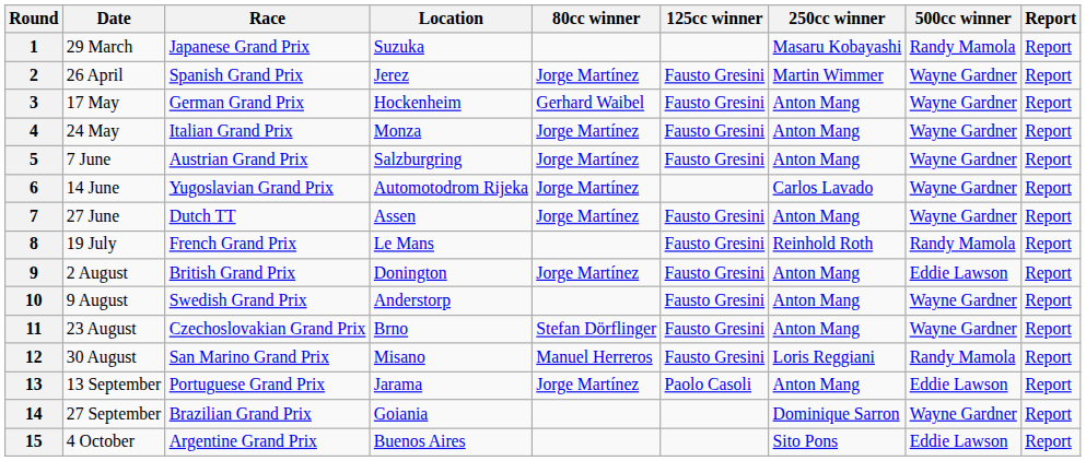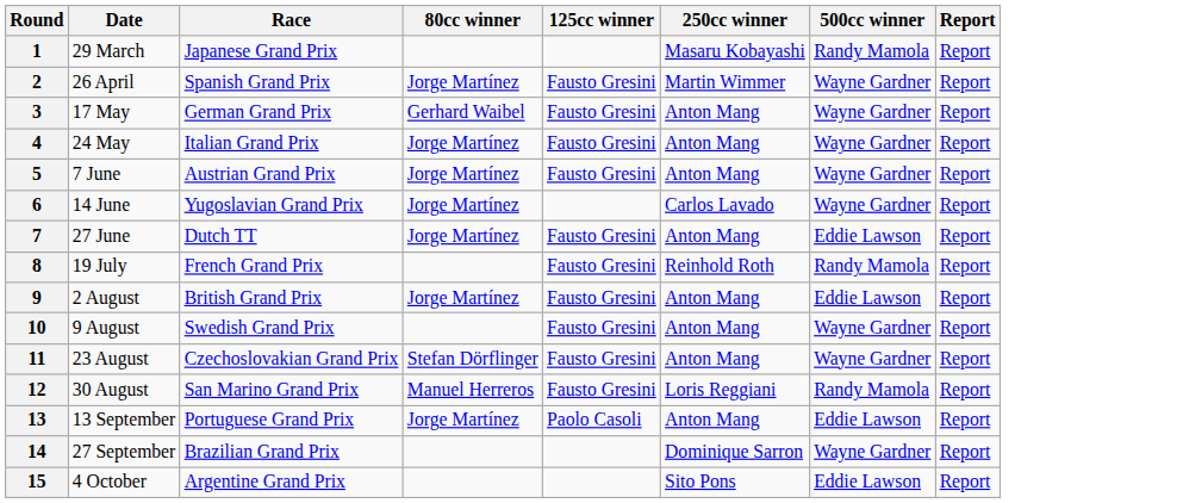- column: Location | Suzuka | Jerez | Hockenheim | Monza | Salzburgring | Automotodrom Rijeka | Assen | Le Mans | Donington | Anderstorp | Brno | Misano | Jarama | Goiania | Buenos Aires
7 | 500cc winner: Wayne Gardner -> Eddie Lawson
